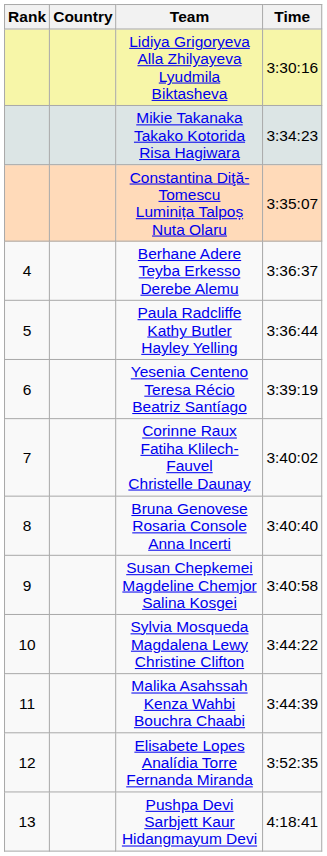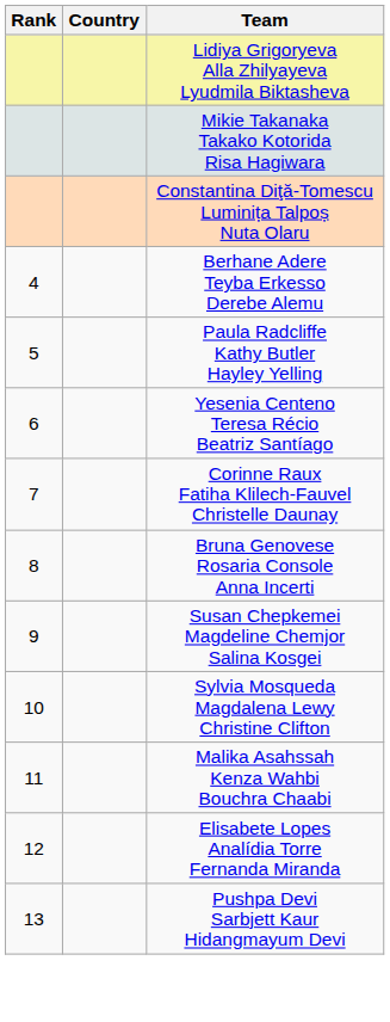- column: Time | 3:30:16 | 3:34:23 | 3:35:07 | 3:36:37 | 3:36:44 | 3:39:19 | 3:40:02 | 3:40:40 | 3:40:58 | 3:44:22 | 3:44:39 | 3:52:35 | 4:18:41
